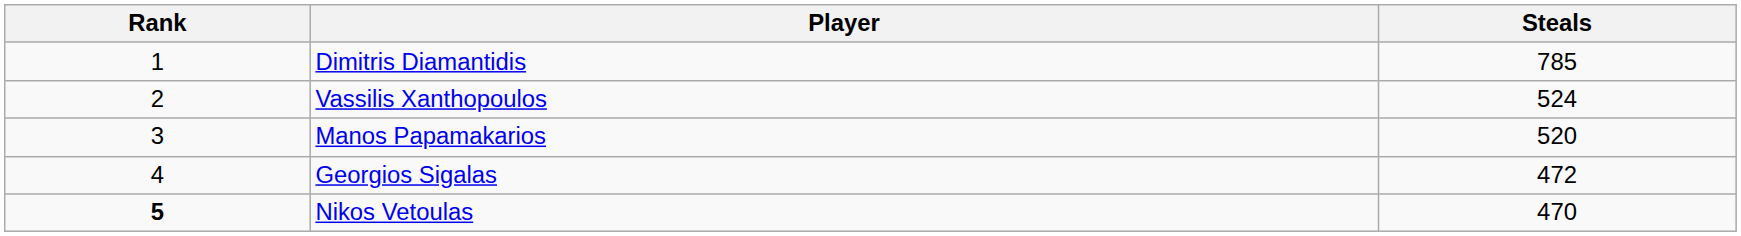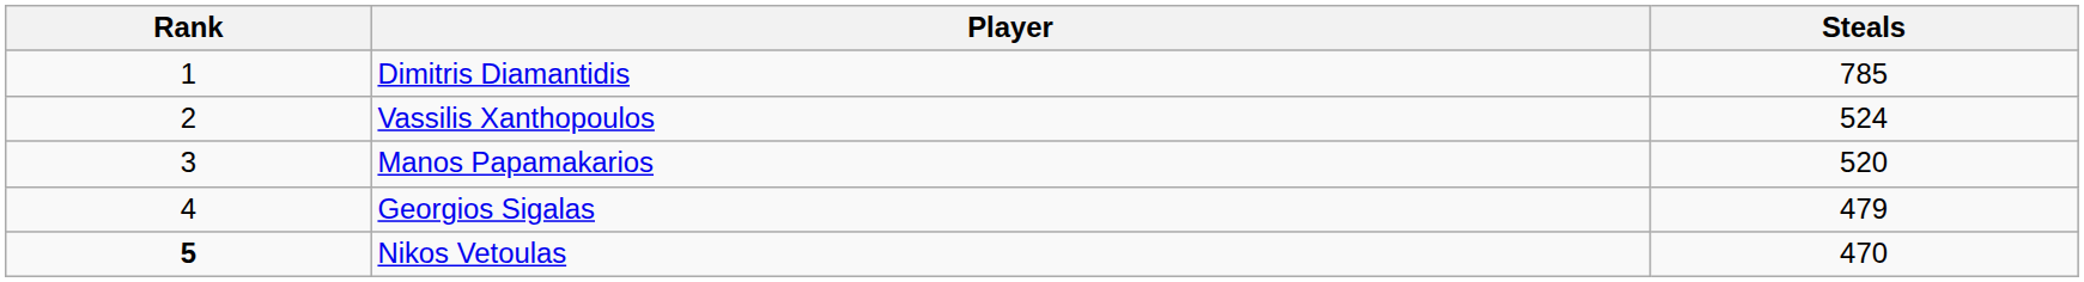Georgios Sigalas | Steals: 472 -> 479
